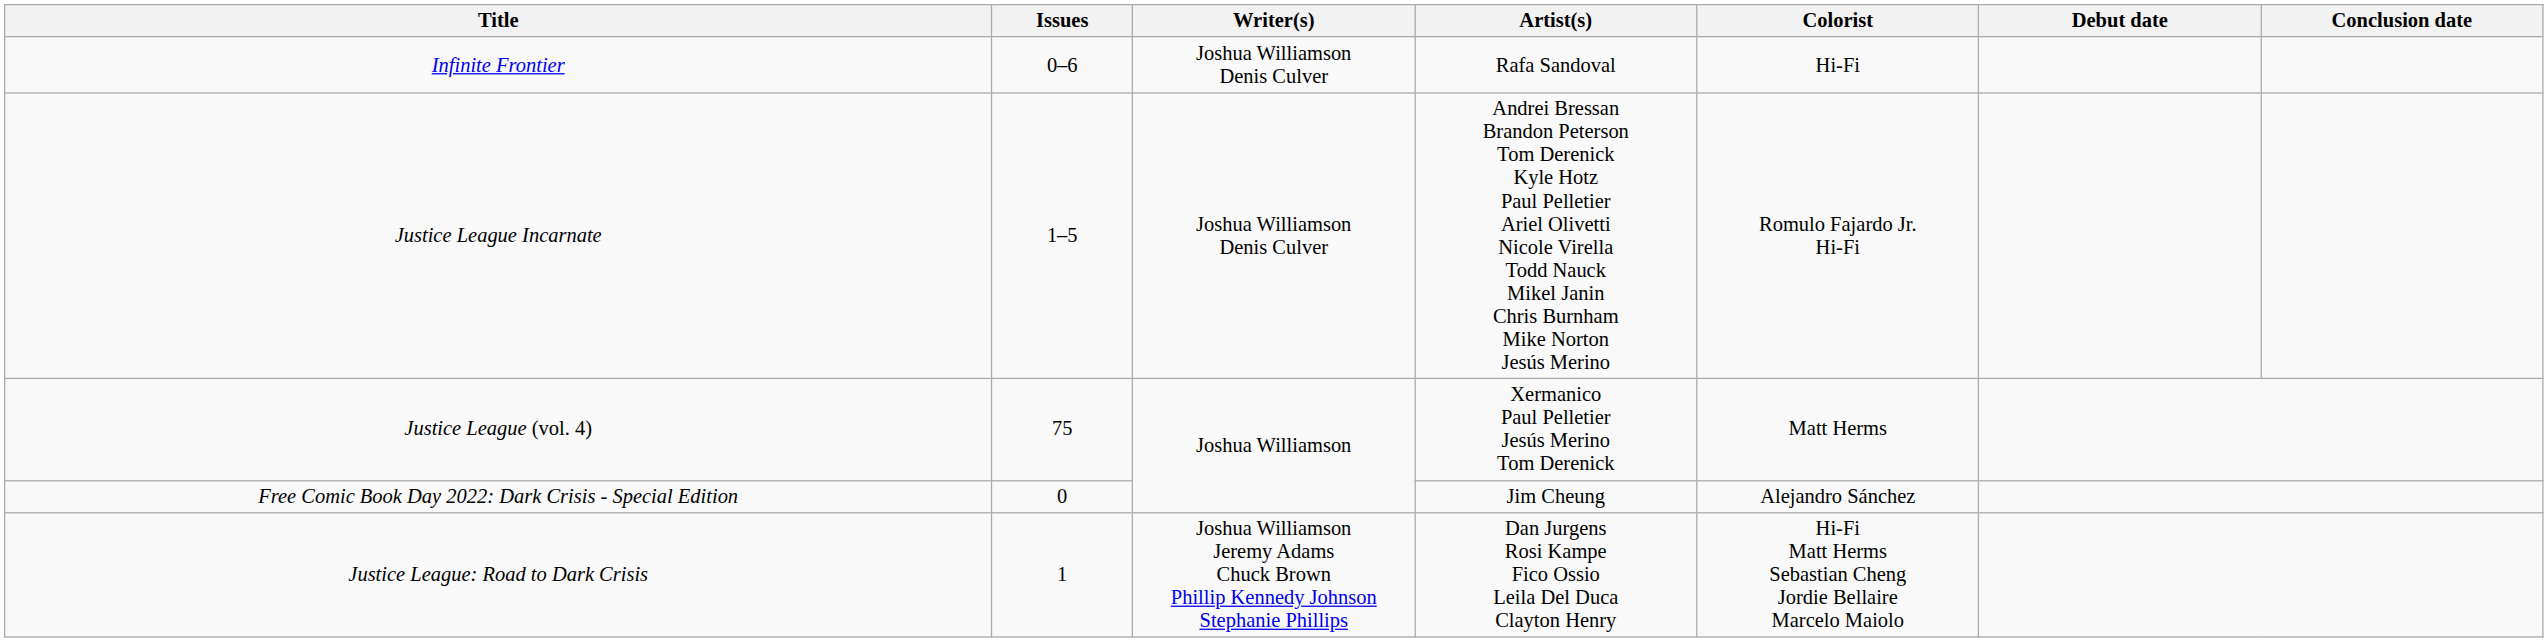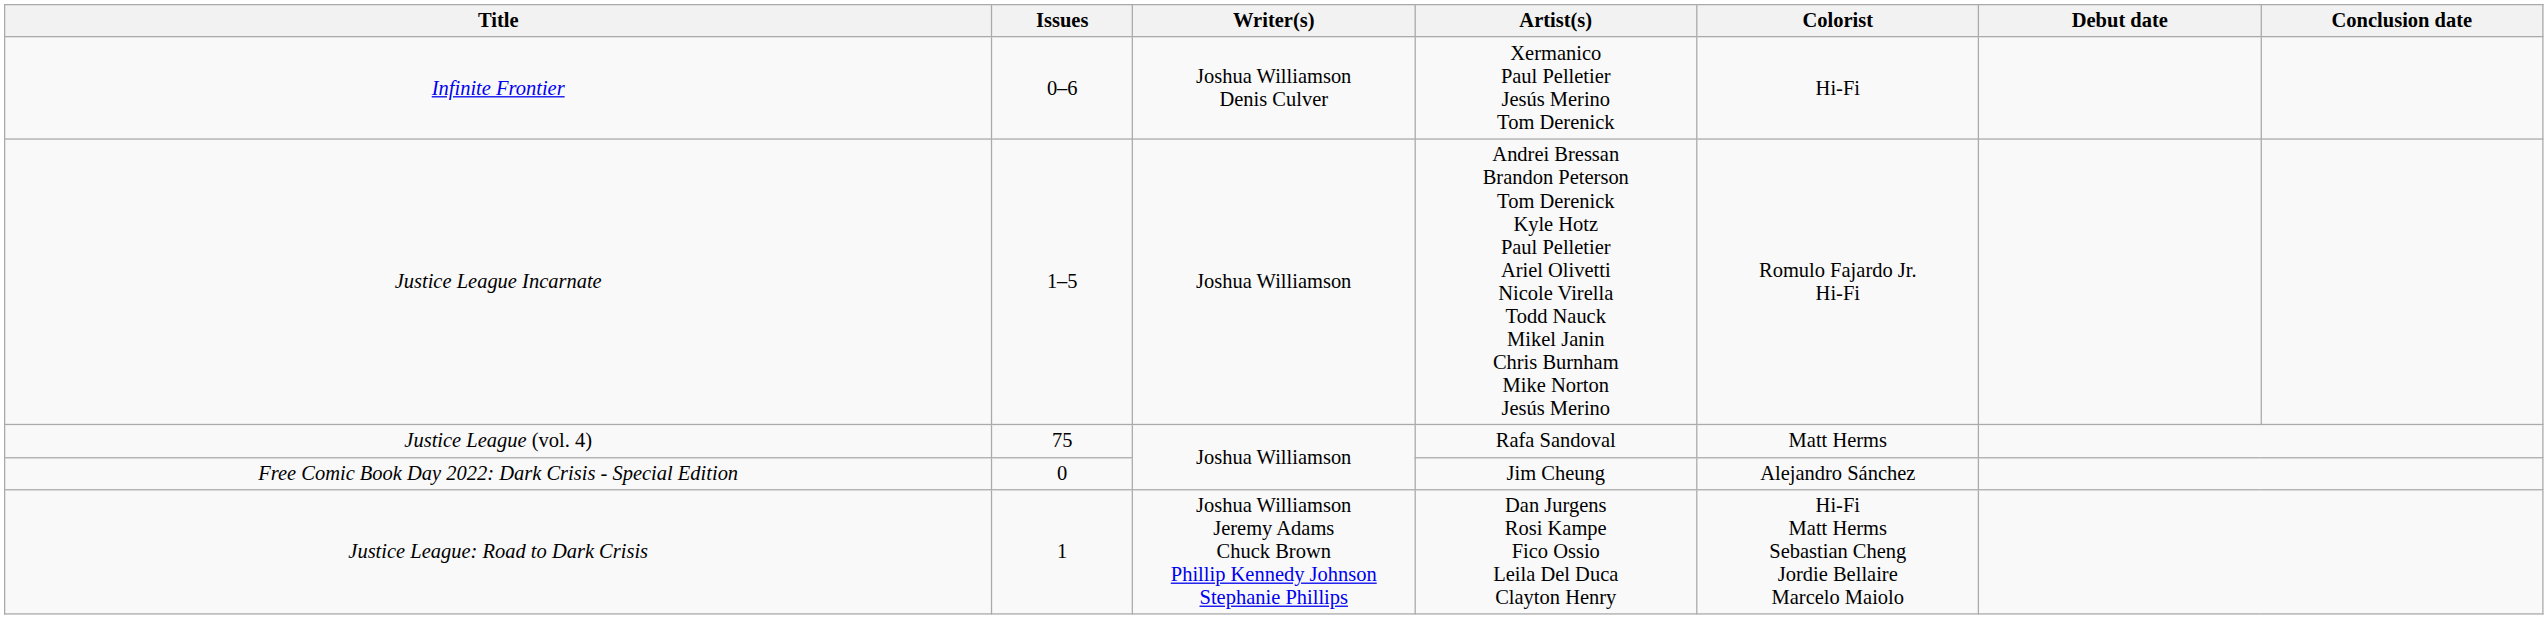Infinite Frontier | Artist(s): Rafa Sandoval -> Xermanico Paul Pelletier Jesús Merino Tom Derenick
Justice League Incarnate | Writer(s): Joshua Williamson Denis Culver -> Joshua Williamson
Justice League (vol. 4) | Artist(s): Xermanico Paul Pelletier Jesús Merino Tom Derenick -> Rafa Sandoval
